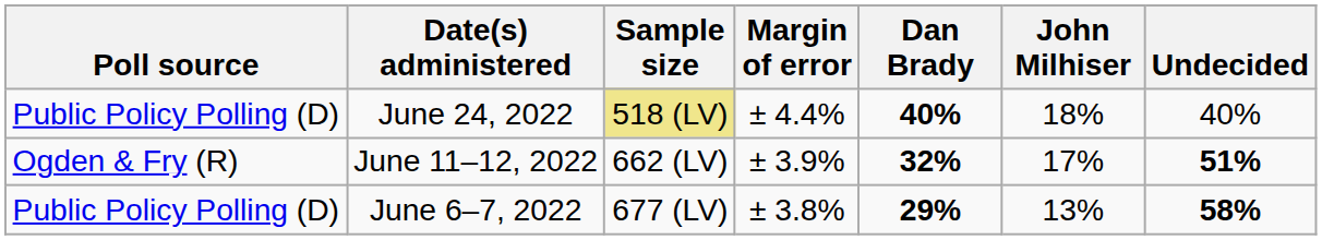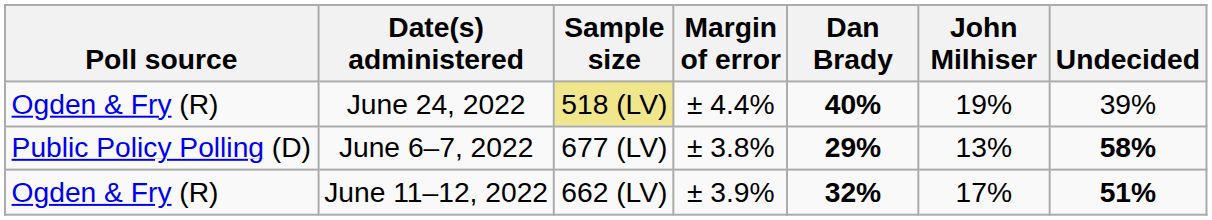June 24, 2022 | Poll source: Public Policy Polling (D) -> Ogden & Fry (R)
June 24, 2022 | John Milhiser: 18% -> 19%
June 24, 2022 | Undecided: 40% -> 39%
rows swapped: June 11–12, 2022 <-> June 6–7, 2022
